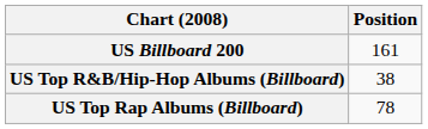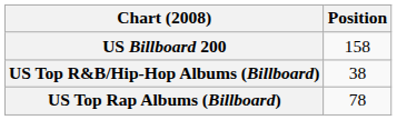US Billboard 200 | Position: 161 -> 158
